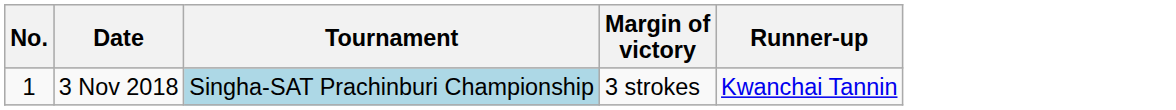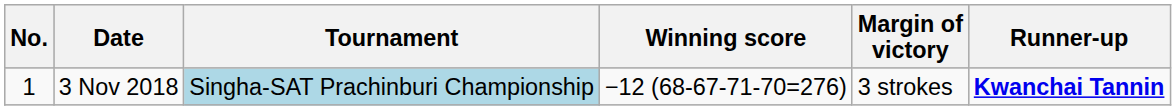+ column: Winning score | −12 (68-67-71-70=276)
3 Nov 2018 | Runner-up: normal -> bold
